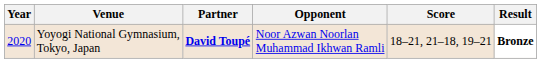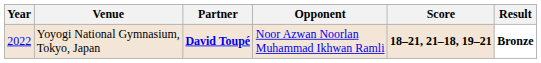Yoyogi National Gymnasium, Tokyo, Japan | Year: 2020 -> 2022
Yoyogi National Gymnasium, Tokyo, Japan | Score: normal -> bold
